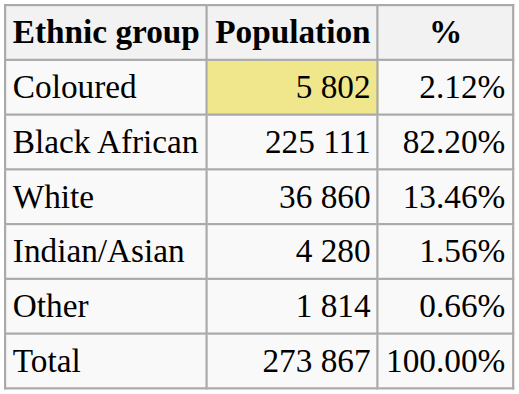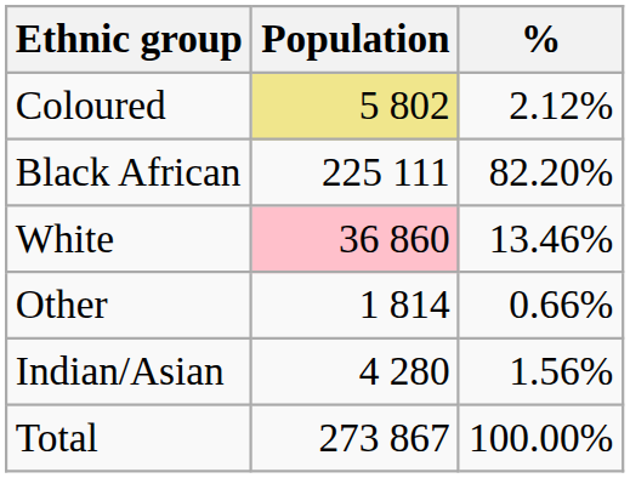White | Population: no background -> pink background
rows swapped: Indian/Asian <-> Other
